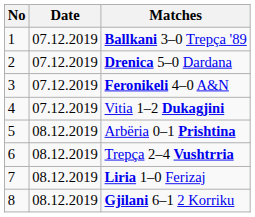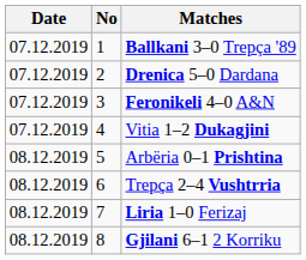columns swapped: No <-> Date
